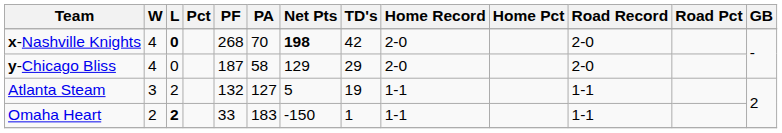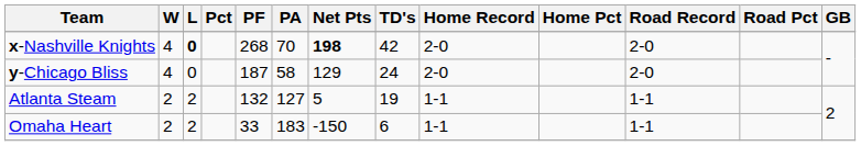y-Chicago Bliss | TD's: 29 -> 24
Atlanta Steam | W: 3 -> 2
Omaha Heart | L: bold -> normal
Omaha Heart | TD's: 1 -> 6
